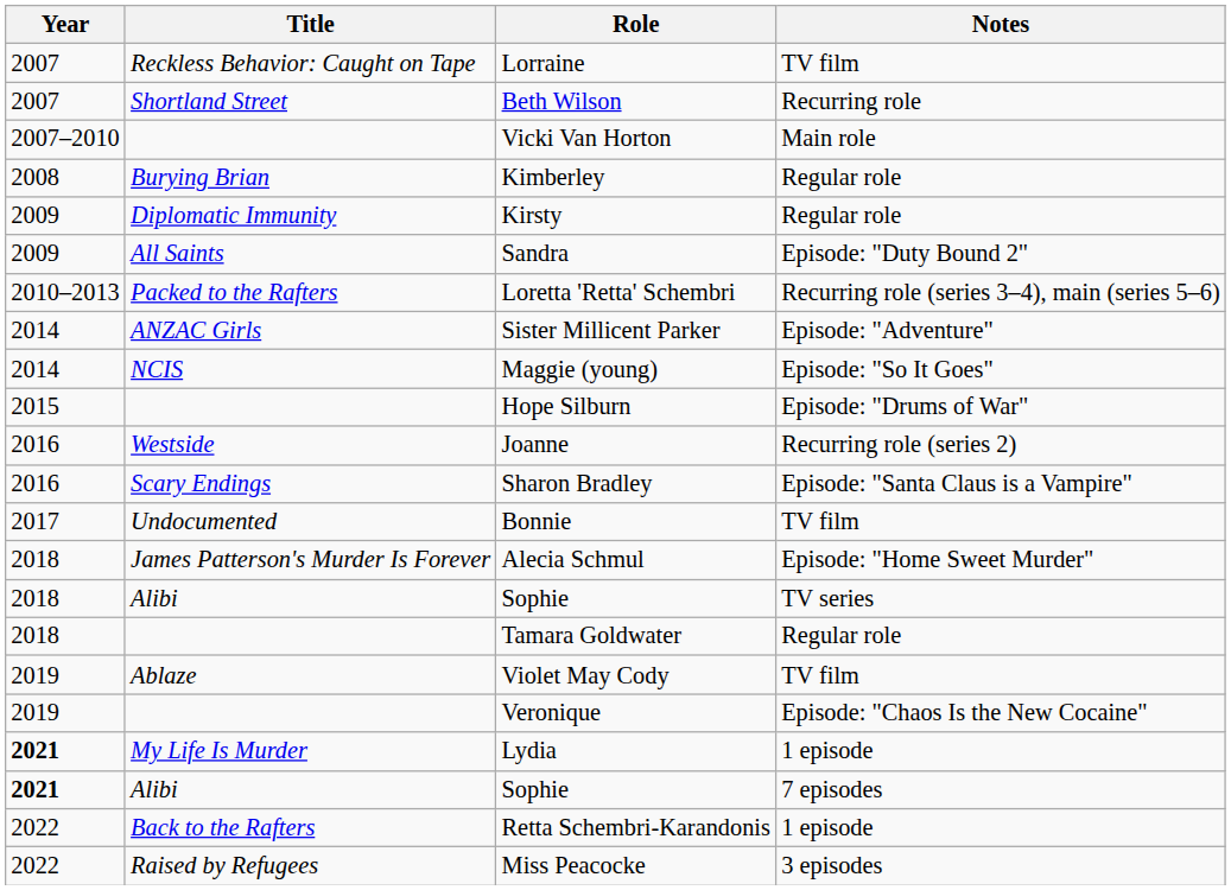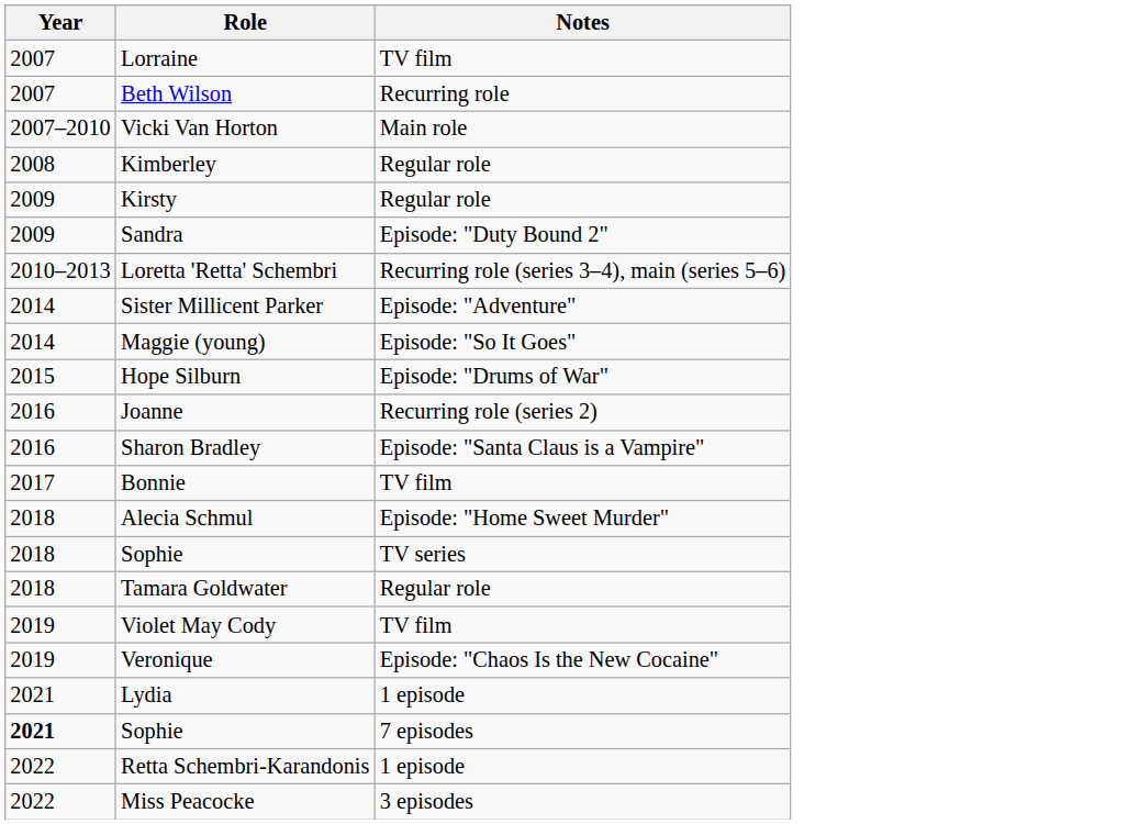- column: Title | Reckless Behavior: Caught on Tape | Shortland Street | Burying Brian | Diplomatic Immunity | All Saints | Packed to the Rafters | ANZAC Girls | NCIS | Westside | Scary Endings | Undocumented | James Patterson's Murder Is Forever | Alibi | Ablaze | My Life Is Murder | Alibi | Back to the Rafters | Raised by Refugees
Lydia | Year: bold -> normal
